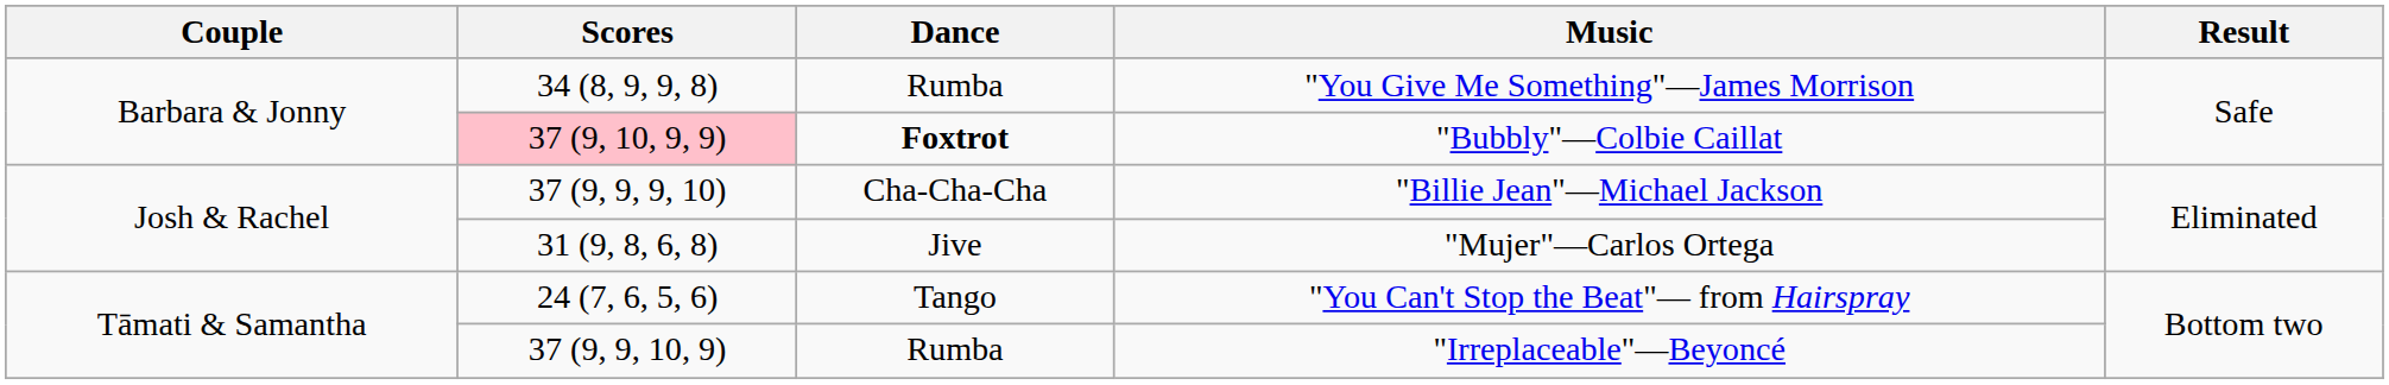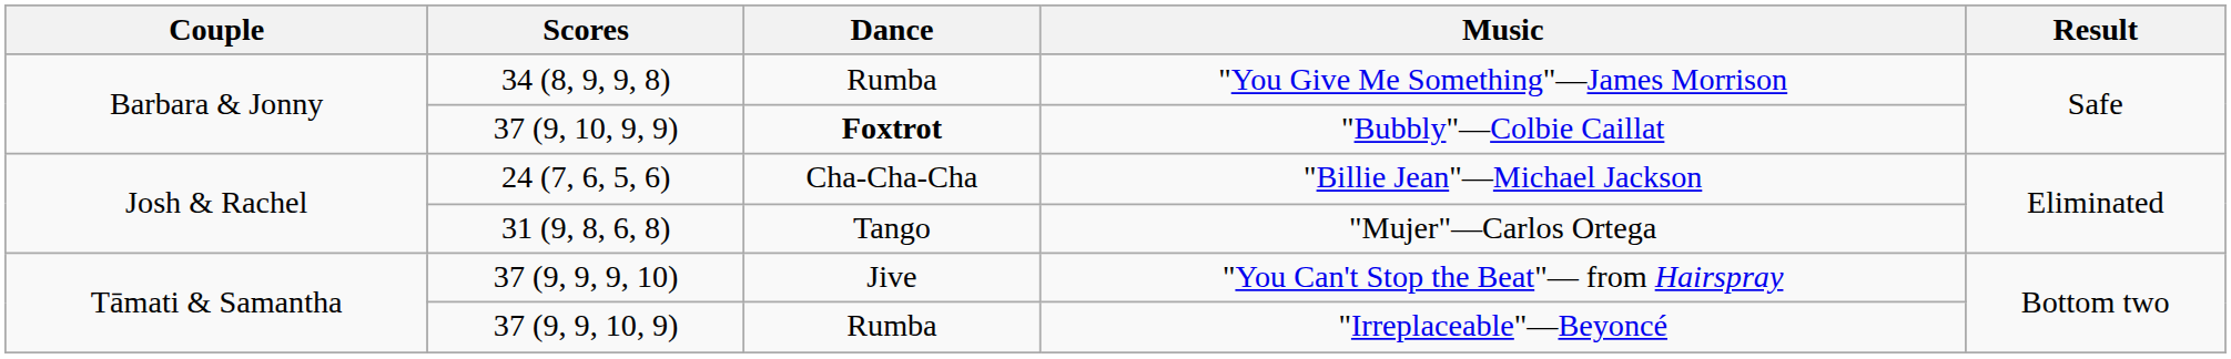"Bubbly"—Colbie Caillat | Scores: pink background -> no background
"Billie Jean"—Michael Jackson | Scores: 37 (9, 9, 9, 10) -> 24 (7, 6, 5, 6)
"Mujer"—Carlos Ortega | Dance: Jive -> Tango
"You Can't Stop the Beat"— from Hairspray | Scores: 24 (7, 6, 5, 6) -> 37 (9, 9, 9, 10)
"You Can't Stop the Beat"— from Hairspray | Dance: Tango -> Jive
